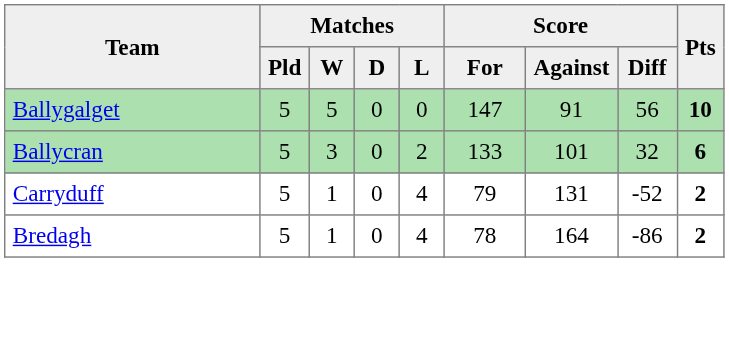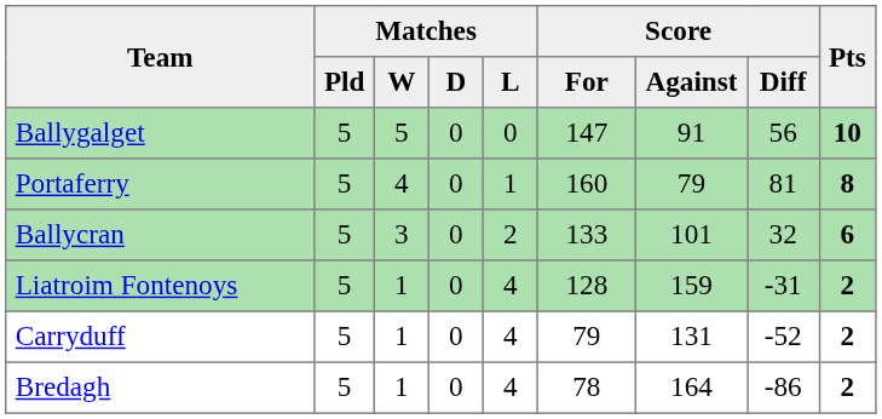+ row: Portaferry | 5 | 4 | 0 | 1 | 160 | 79 | 81 | 8
+ row: Liatroim Fontenoys | 5 | 1 | 0 | 4 | 128 | 159 | -31 | 2
